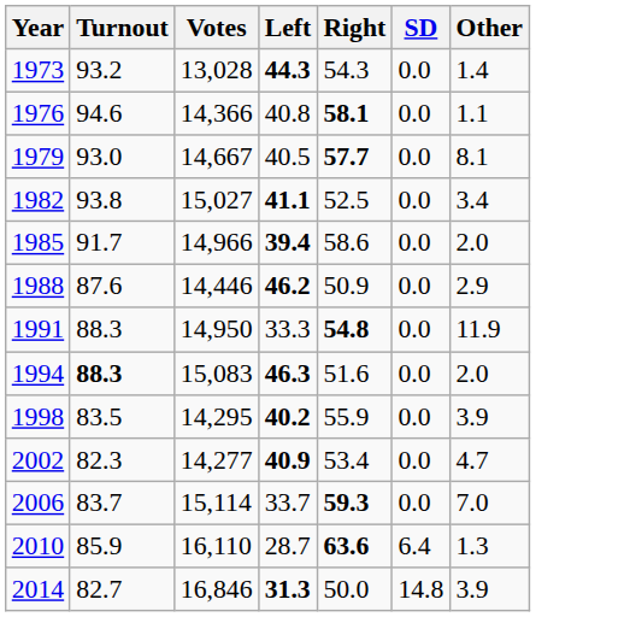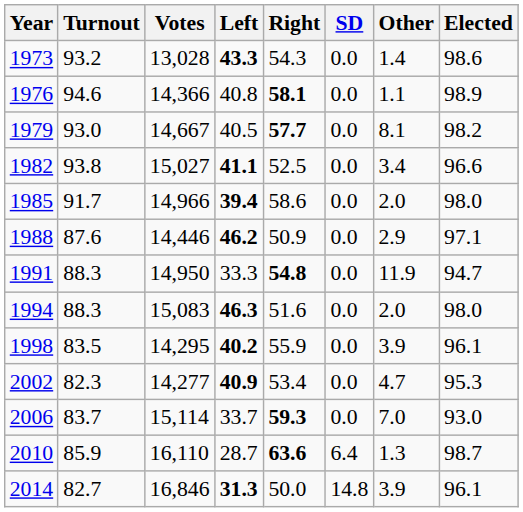+ column: Elected | 98.6 | 98.9 | 98.2 | 96.6 | 98.0 | 97.1 | 94.7 | 98.0 | 96.1 | 95.3 | 93.0 | 98.7 | 96.1
1973 | Left: 44.3 -> 43.3
1994 | Turnout: bold -> normal
